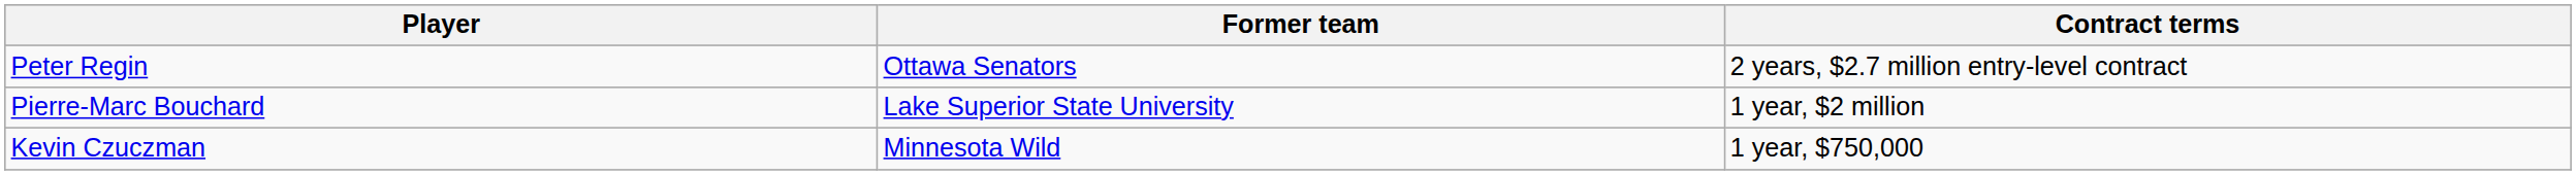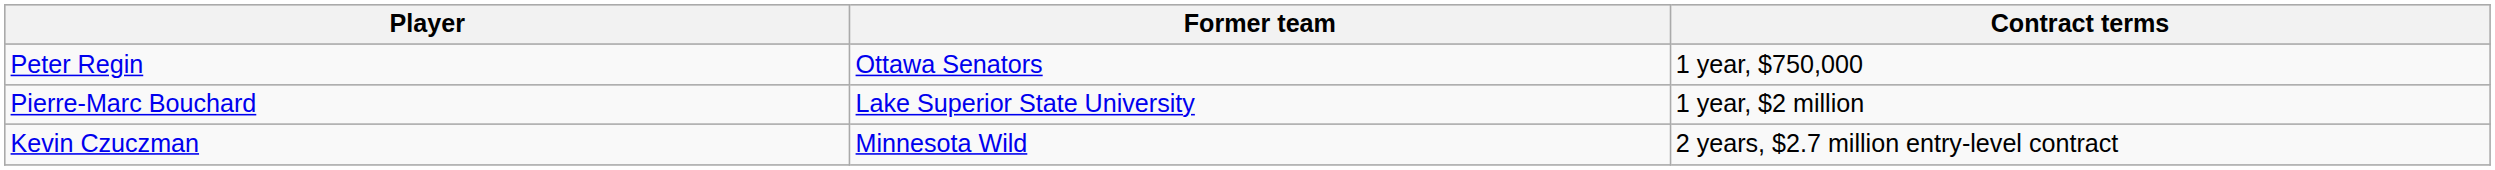Peter Regin | Contract terms: 2 years, $2.7 million entry-level contract -> 1 year, $750,000
Kevin Czuczman | Contract terms: 1 year, $750,000 -> 2 years, $2.7 million entry-level contract
